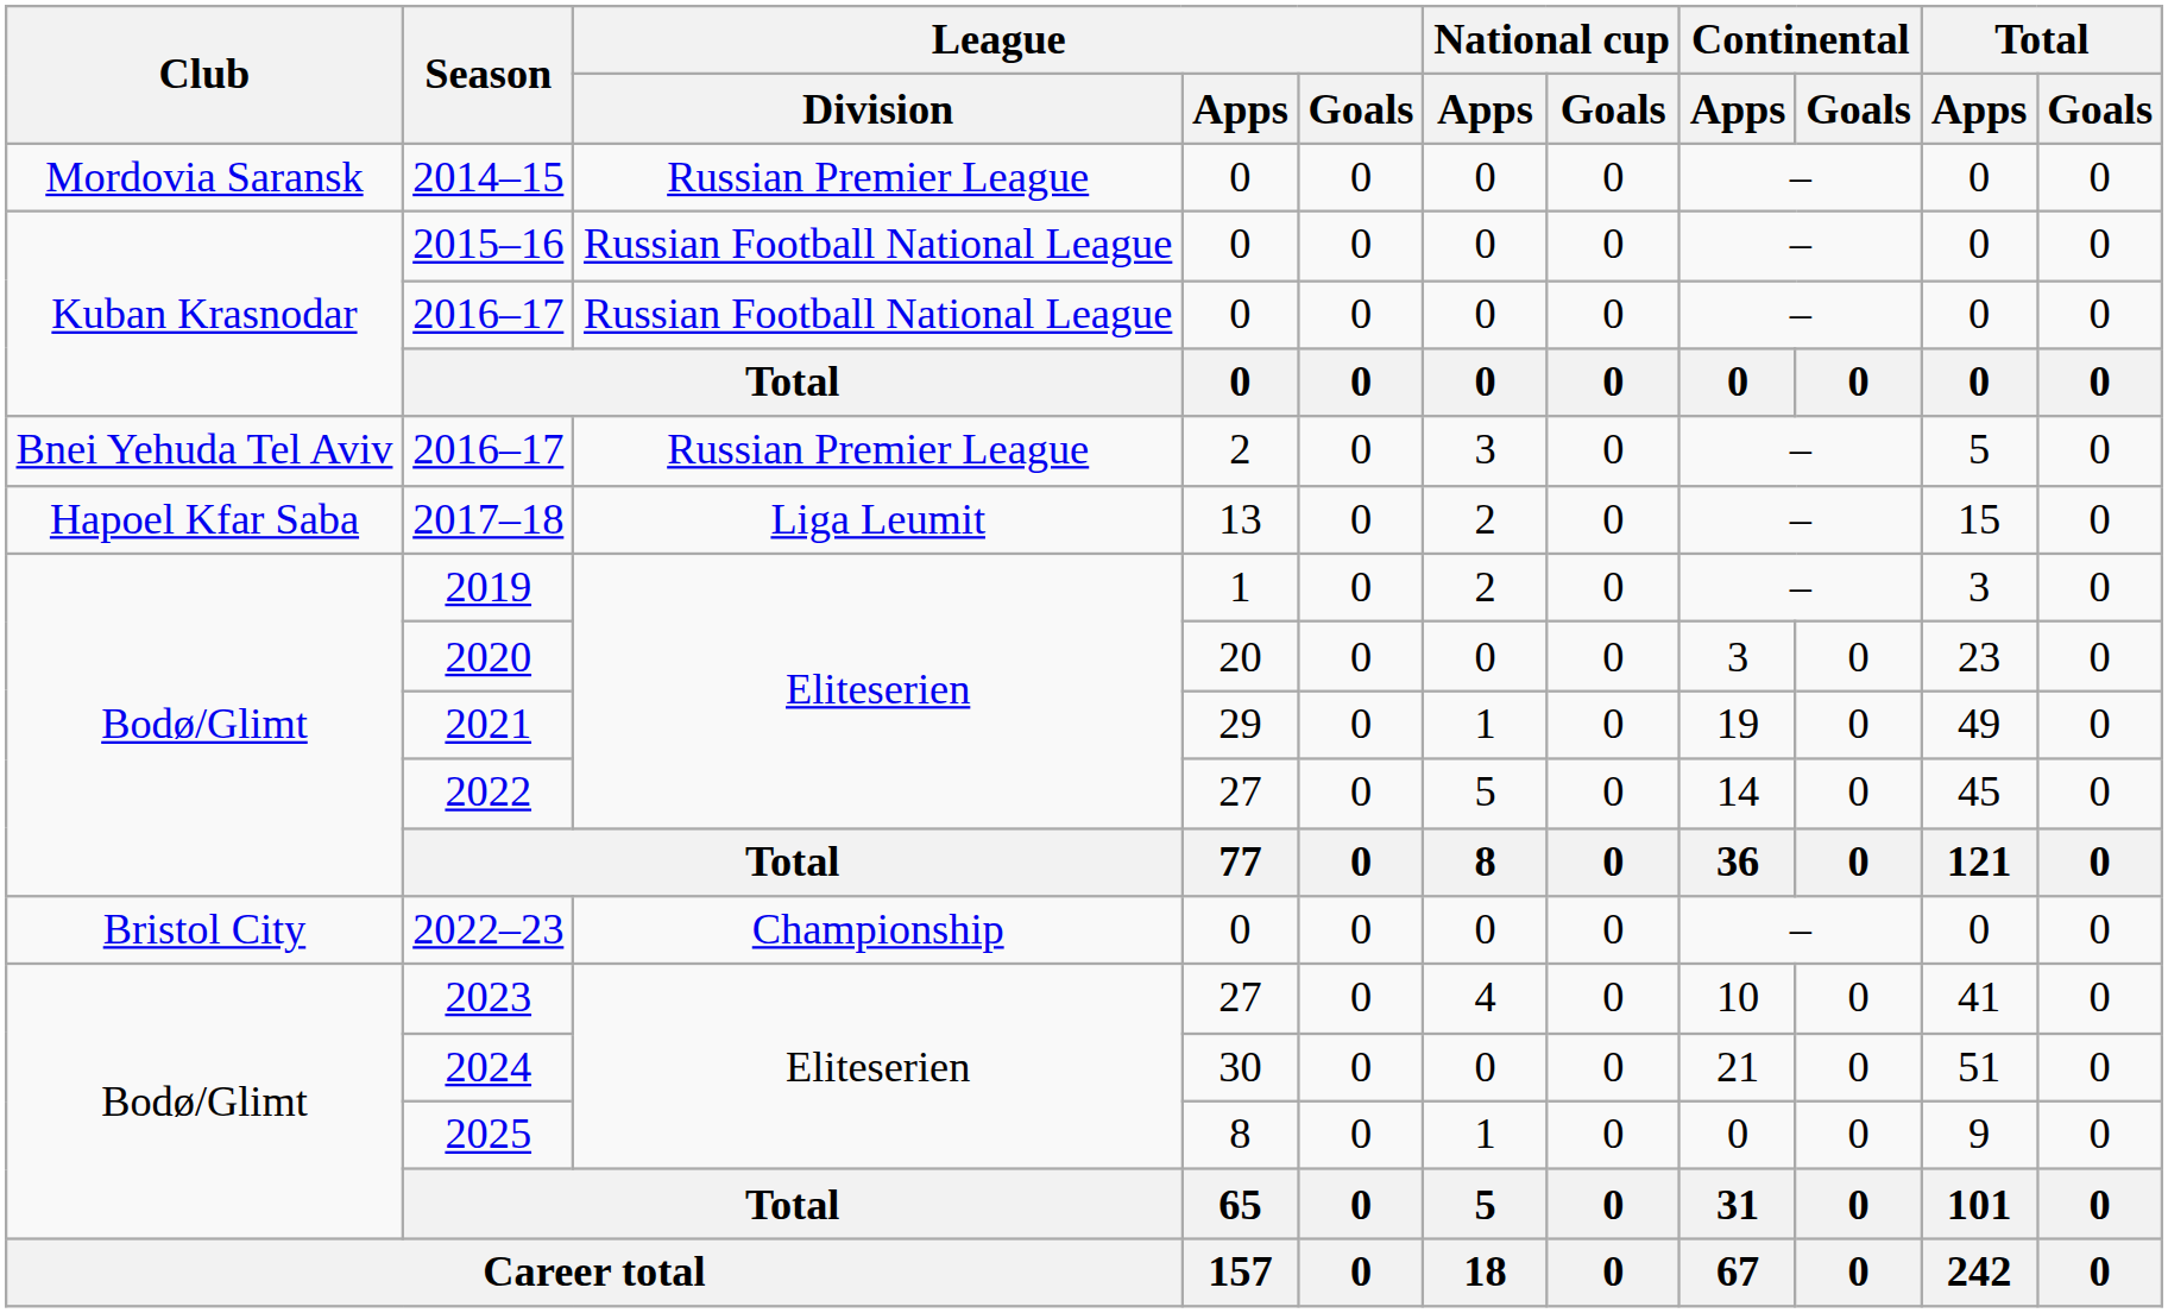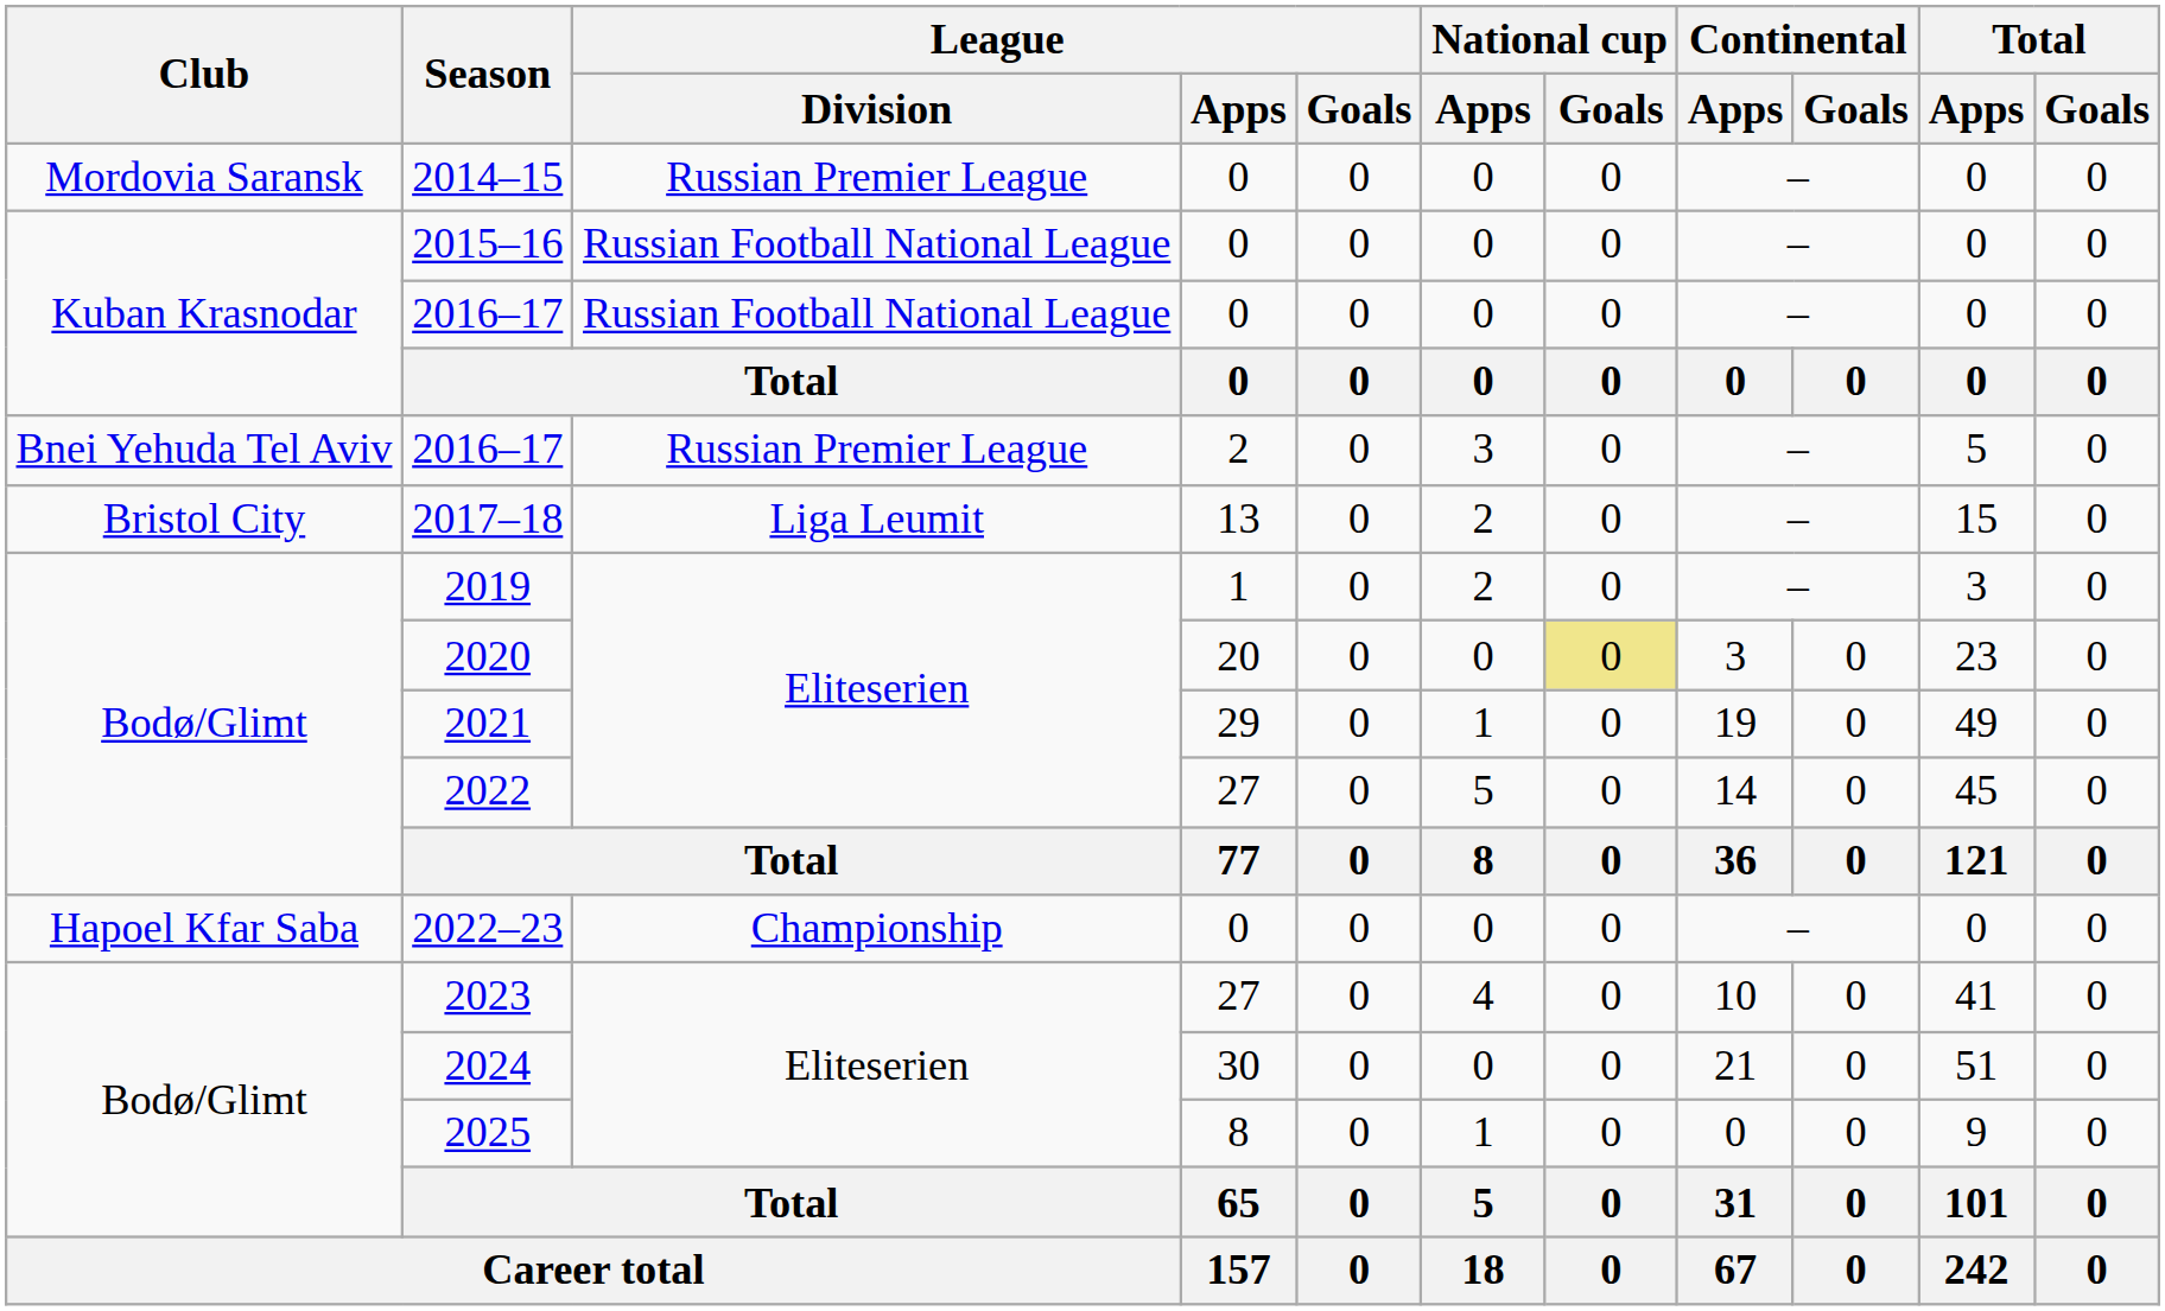2017–18 | Club: Hapoel Kfar Saba -> Bristol City
2020 | National cup / Goals: no background -> khaki background
2022–23 | Club: Bristol City -> Hapoel Kfar Saba
